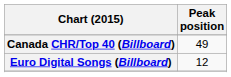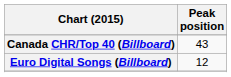Canada CHR/Top 40 (Billboard) | Peak position: 49 -> 43
